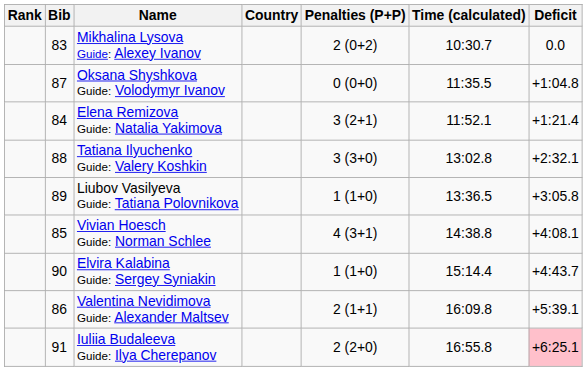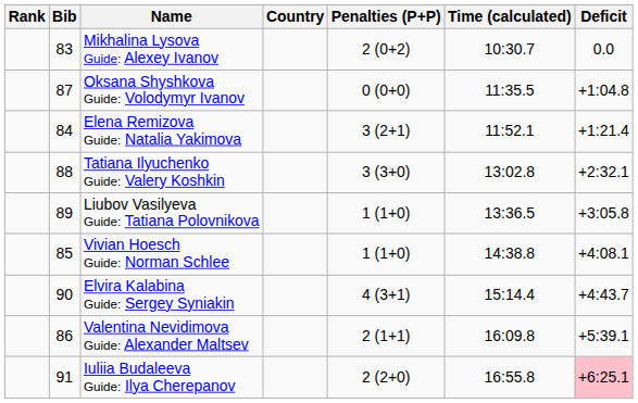Vivian Hoesch Guide: Norman Schlee | Penalties (P+P): 4 (3+1) -> 1 (1+0)
Elvira Kalabina Guide: Sergey Syniakin | Penalties (P+P): 1 (1+0) -> 4 (3+1)
